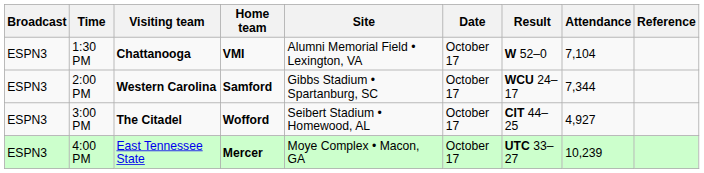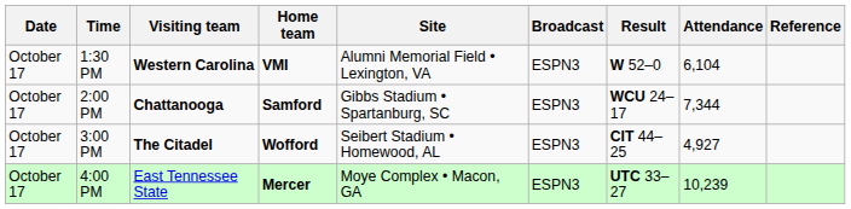columns swapped: Date <-> Broadcast
1:30 PM | Visiting team: Chattanooga -> Western Carolina
1:30 PM | Attendance: 7,104 -> 6,104
2:00 PM | Visiting team: Western Carolina -> Chattanooga
